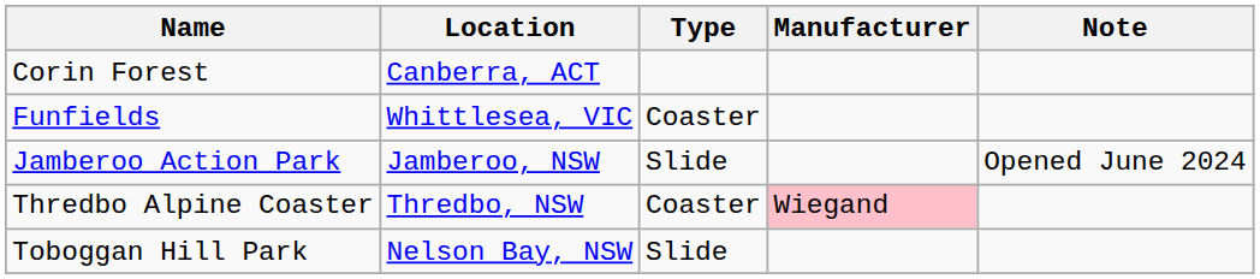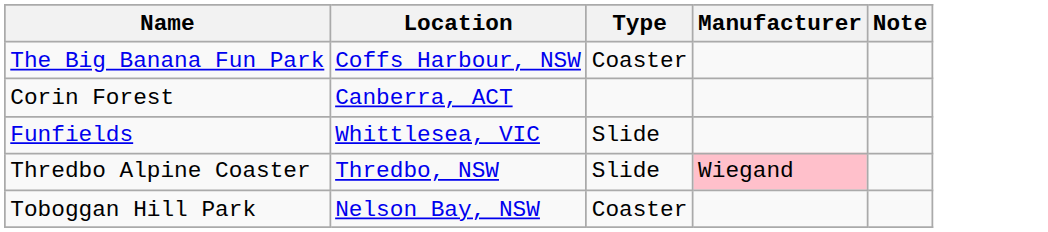+ row: The Big Banana Fun Park | Coffs Harbour, NSW | Coaster
Funfields | Type: Coaster -> Slide
- row: Jamberoo Action Park | Jamberoo, NSW | Slide | Opened June 2024
Thredbo Alpine Coaster | Type: Coaster -> Slide
Toboggan Hill Park | Type: Slide -> Coaster
